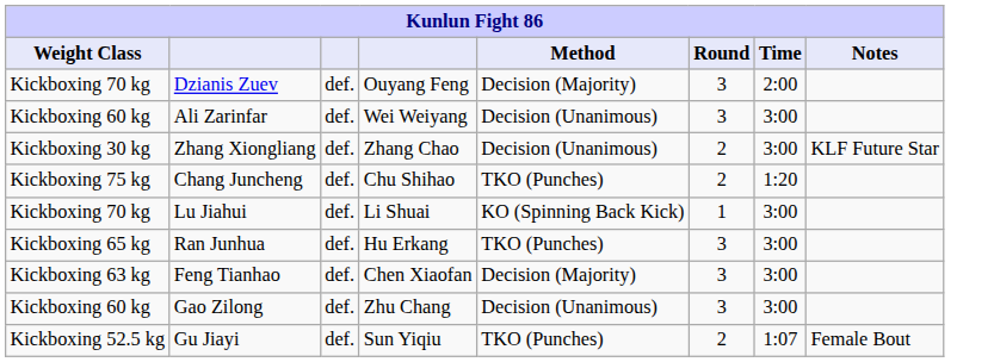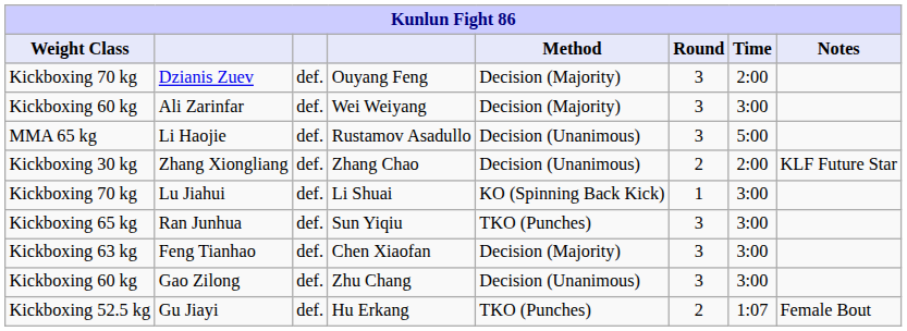Ali Zarinfar | Method: Decision (Unanimous) -> Decision (Majority)
+ row: MMA 65 kg | Li Haojie | def. | Rustamov Asadullo | Decision (Unanimous) | 3 | 5:00
Zhang Xiongliang | Time: 3:00 -> 2:00
- row: Kickboxing 75 kg | Chang Juncheng | def. | Chu Shihao | TKO (Punches) | 2 | 1:20
Ran Junhua | column 4: Hu Erkang -> Sun Yiqiu
Gu Jiayi | column 4: Sun Yiqiu -> Hu Erkang
